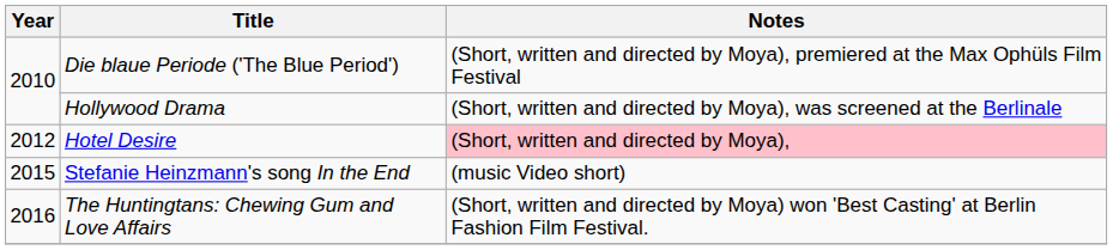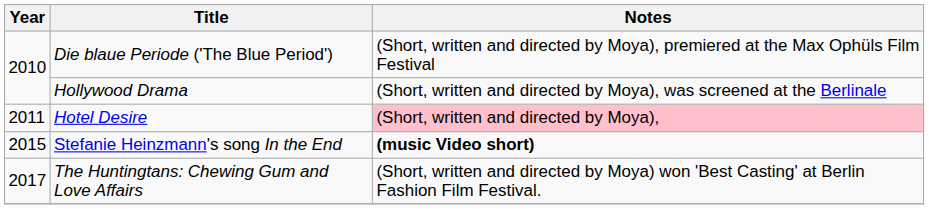Hotel Desire | Year: 2012 -> 2011
Stefanie Heinzmann's song In the End | Notes: normal -> bold
The Huntingtans: Chewing Gum and Love Affairs | Year: 2016 -> 2017
